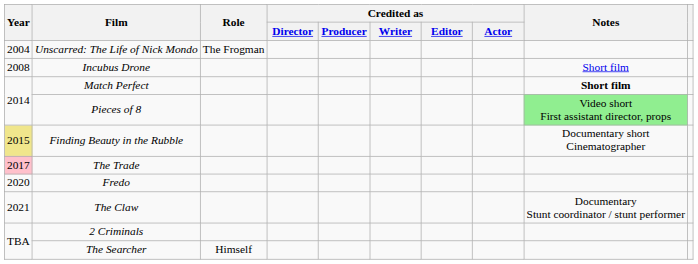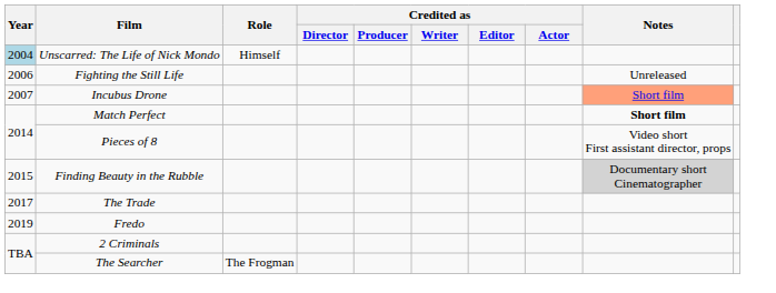Unscarred: The Life of Nick Mondo | Year: no background -> lightblue background
Unscarred: The Life of Nick Mondo | Role: The Frogman -> Himself
+ row: 2006 | Fighting the Still Life | Unreleased
Incubus Drone | Year: 2008 -> 2007
Incubus Drone | Notes: no background -> lightsalmon background
Pieces of 8 | Notes: lightgreen background -> no background
Finding Beauty in the Rubble | Year: khaki background -> no background
Finding Beauty in the Rubble | Notes: no background -> lightgrey background
The Trade | Year: pink background -> no background
Fredo | Year: 2020 -> 2019
- row: 2021 | The Claw | Documentary Stunt coordinator / stunt performer
The Searcher | Role: Himself -> The Frogman
